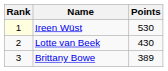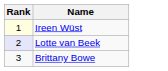- column: Points | 530 | 430 | 389
Lotte van Beek | Rank: no background -> lavender background
